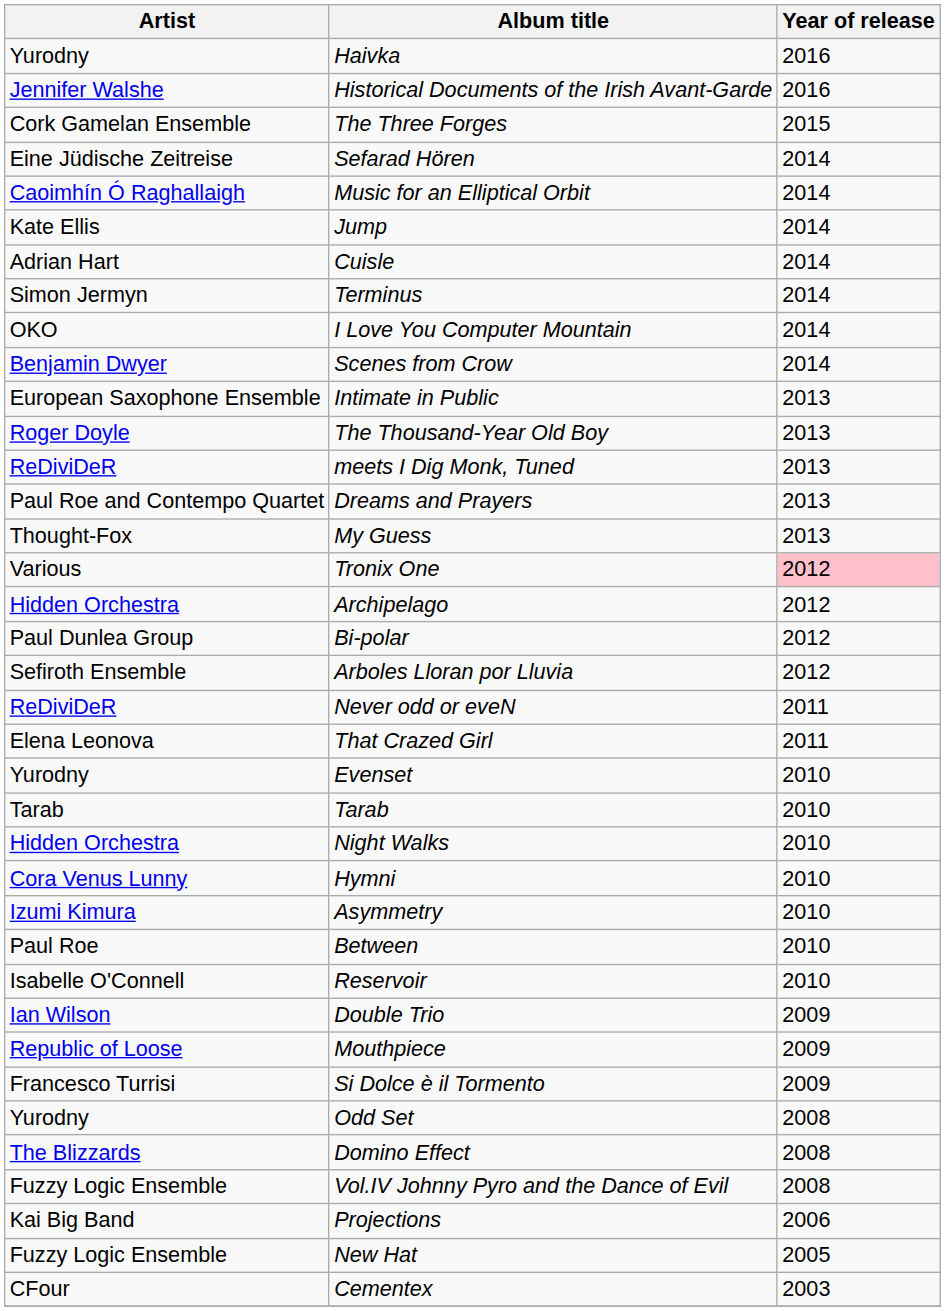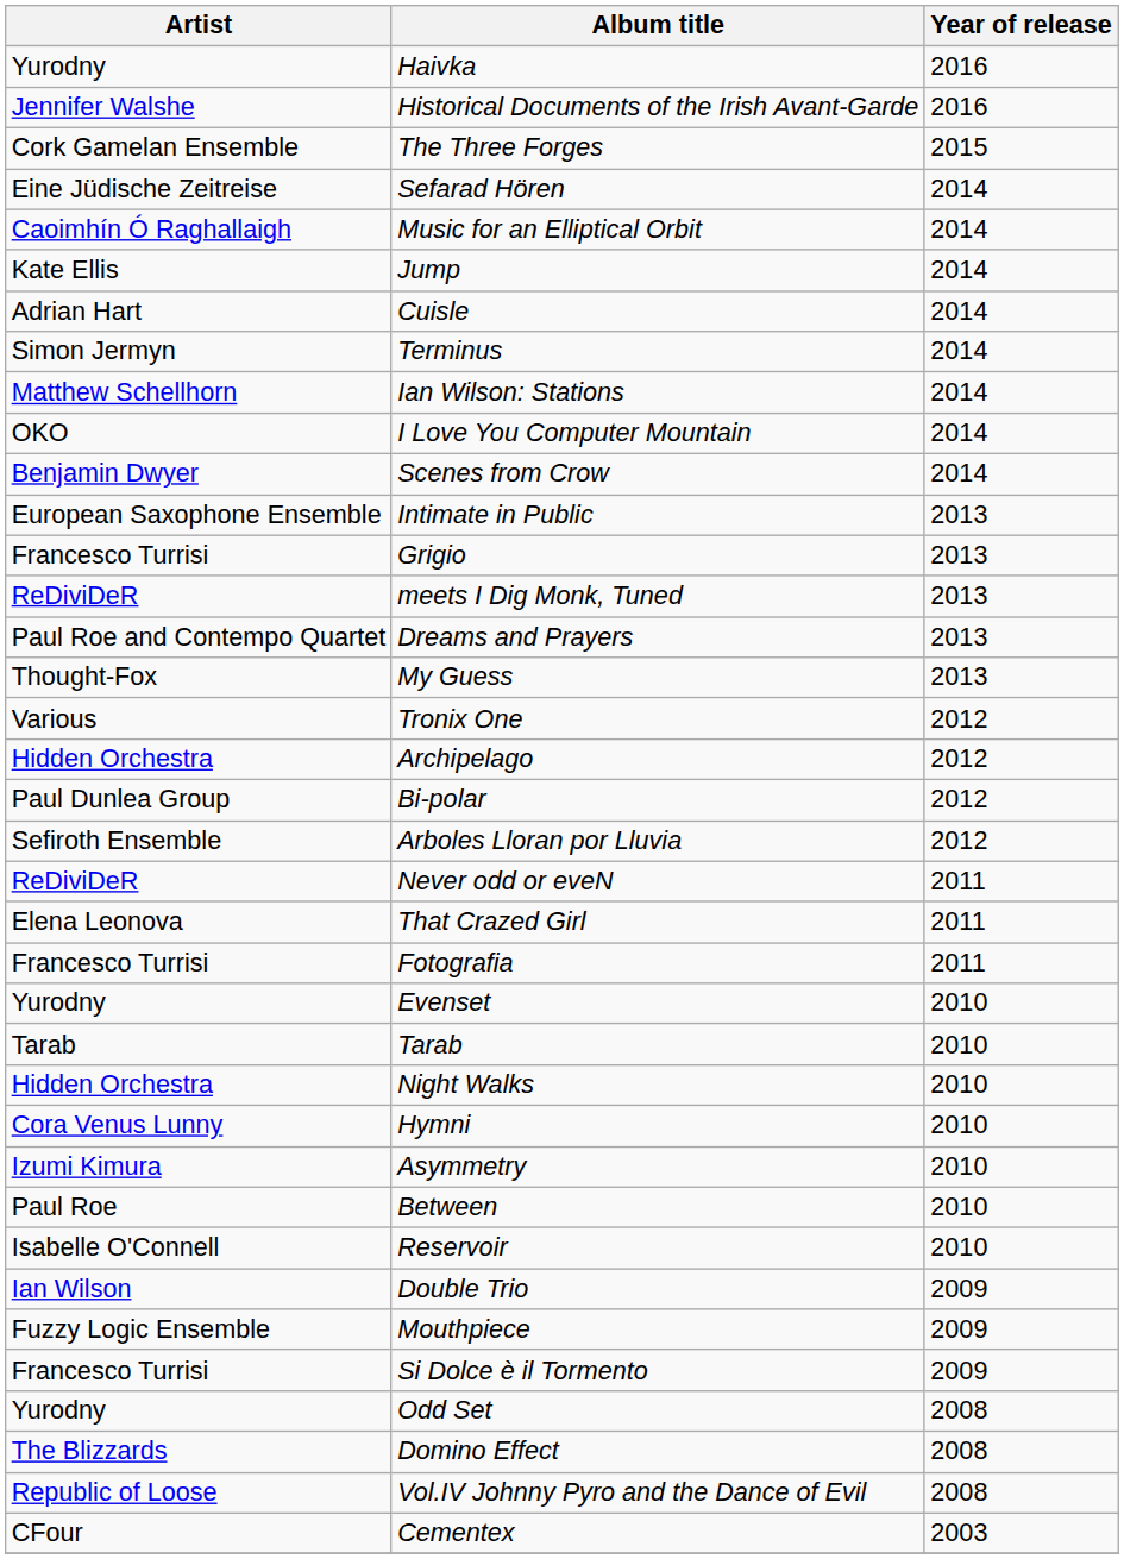+ row: Matthew Schellhorn | Ian Wilson: Stations | 2014
- row: Roger Doyle | The Thousand-Year Old Boy | 2013
+ row: Francesco Turrisi | Grigio | 2013
Tronix One | Year of release: pink background -> no background
+ row: Francesco Turrisi | Fotografia | 2011
Mouthpiece | Artist: Republic of Loose -> Fuzzy Logic Ensemble
Vol.IV Johnny Pyro and the Dance of Evil | Artist: Fuzzy Logic Ensemble -> Republic of Loose
- row: Kai Big Band | Projections | 2006
- row: Fuzzy Logic Ensemble | New Hat | 2005
